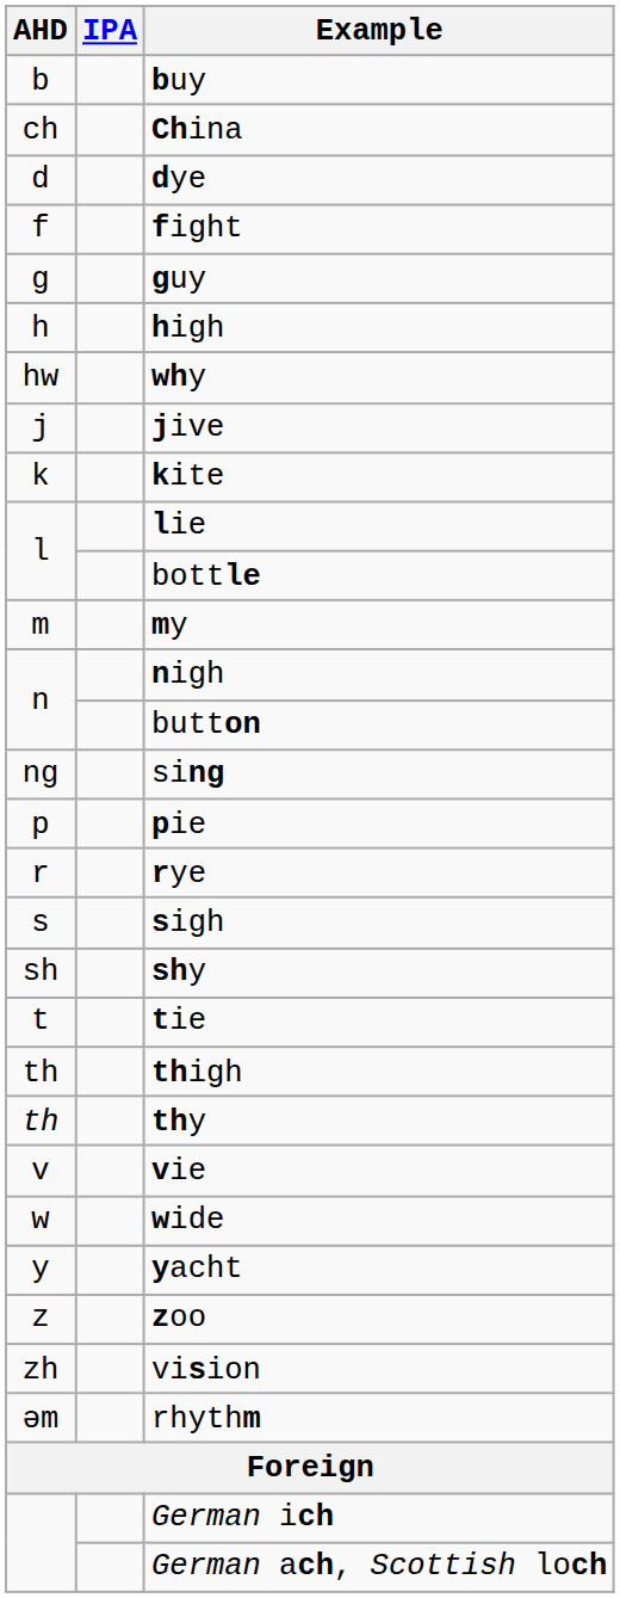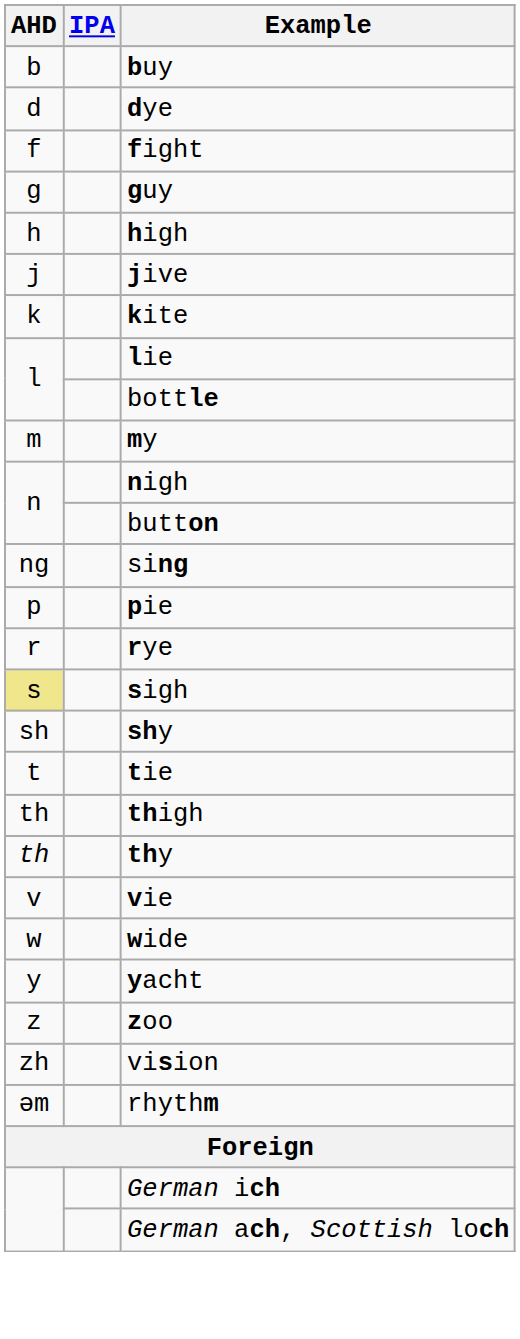- row: ch | China
- row: hw | why
sigh | AHD: no background -> khaki background
